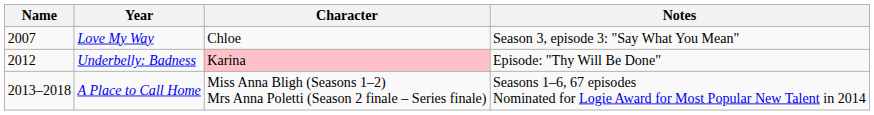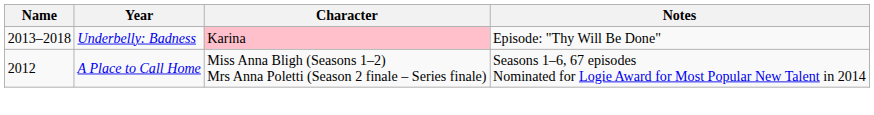- row: 2007 | Love My Way | Chloe | Season 3, episode 3: "Say What You Mean"
Underbelly: Badness | Name: 2012 -> 2013–2018
A Place to Call Home | Name: 2013–2018 -> 2012
